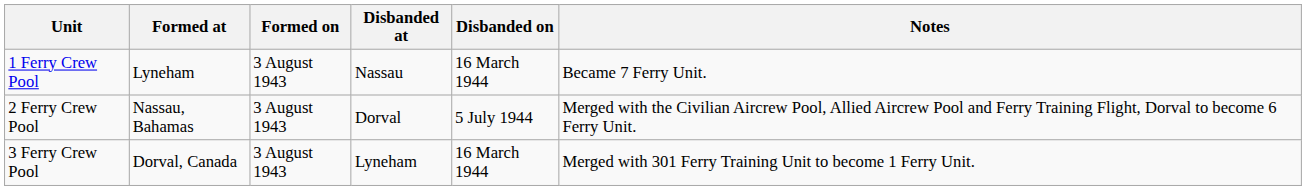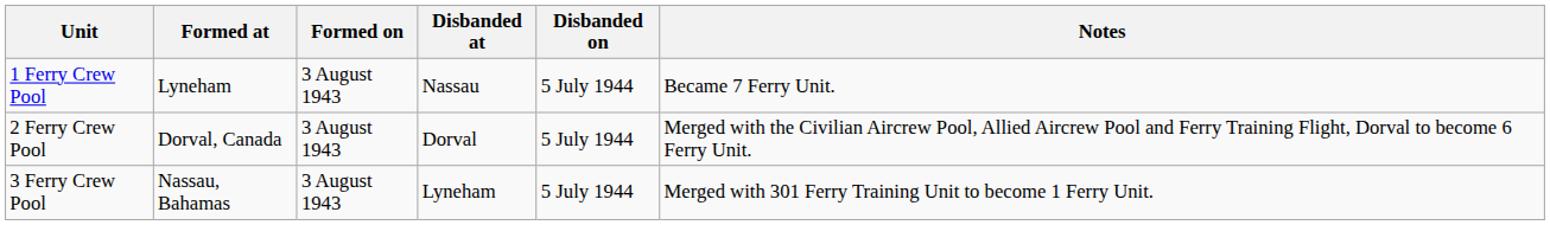1 Ferry Crew Pool | Disbanded on: 16 March 1944 -> 5 July 1944
2 Ferry Crew Pool | Formed at: Nassau, Bahamas -> Dorval, Canada
3 Ferry Crew Pool | Formed at: Dorval, Canada -> Nassau, Bahamas
3 Ferry Crew Pool | Disbanded on: 16 March 1944 -> 5 July 1944
